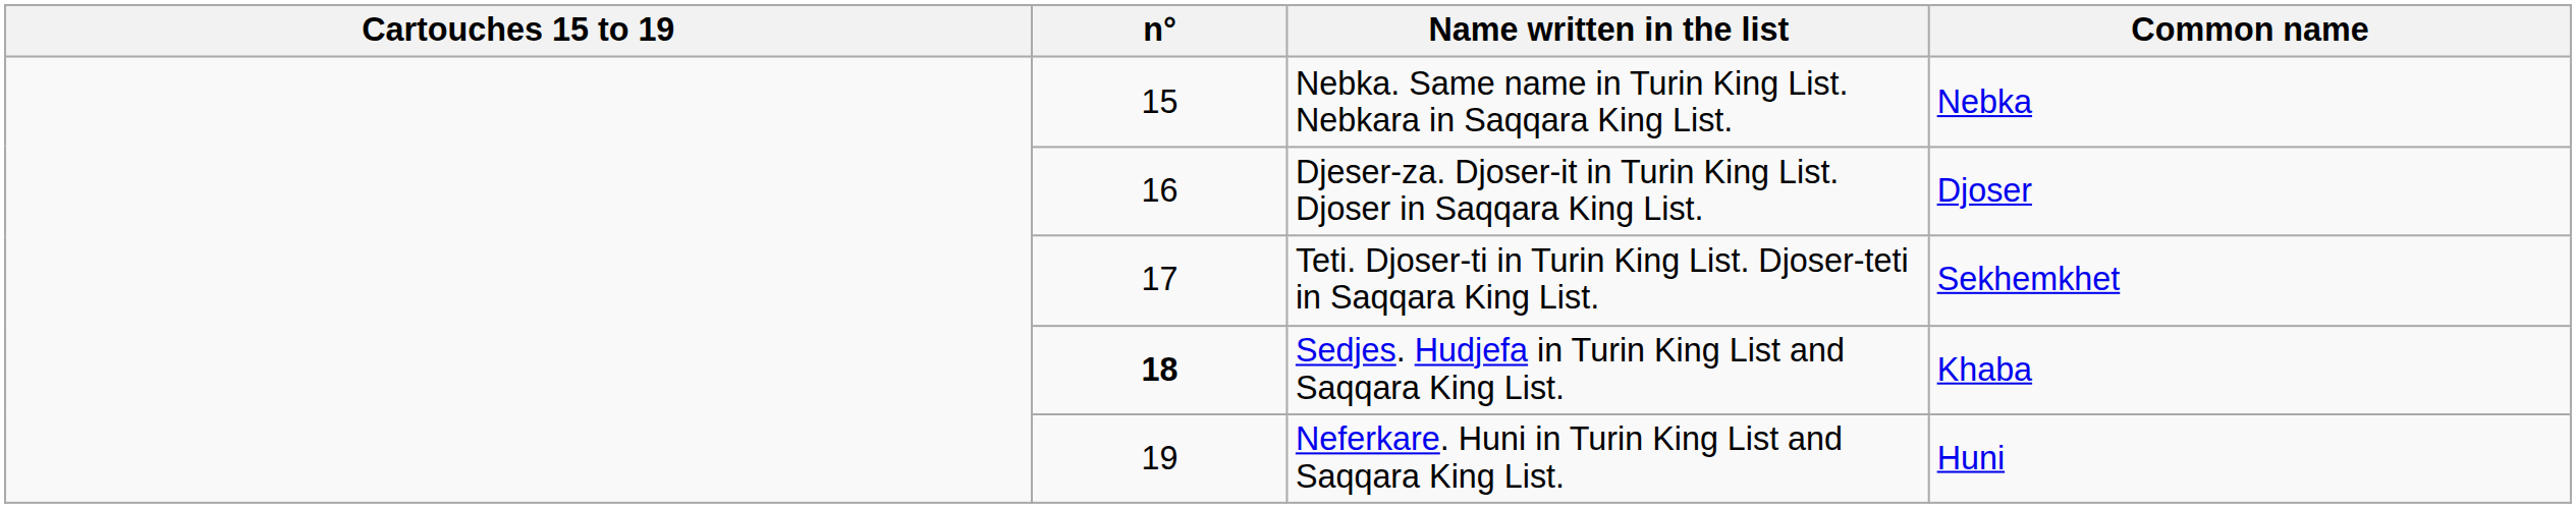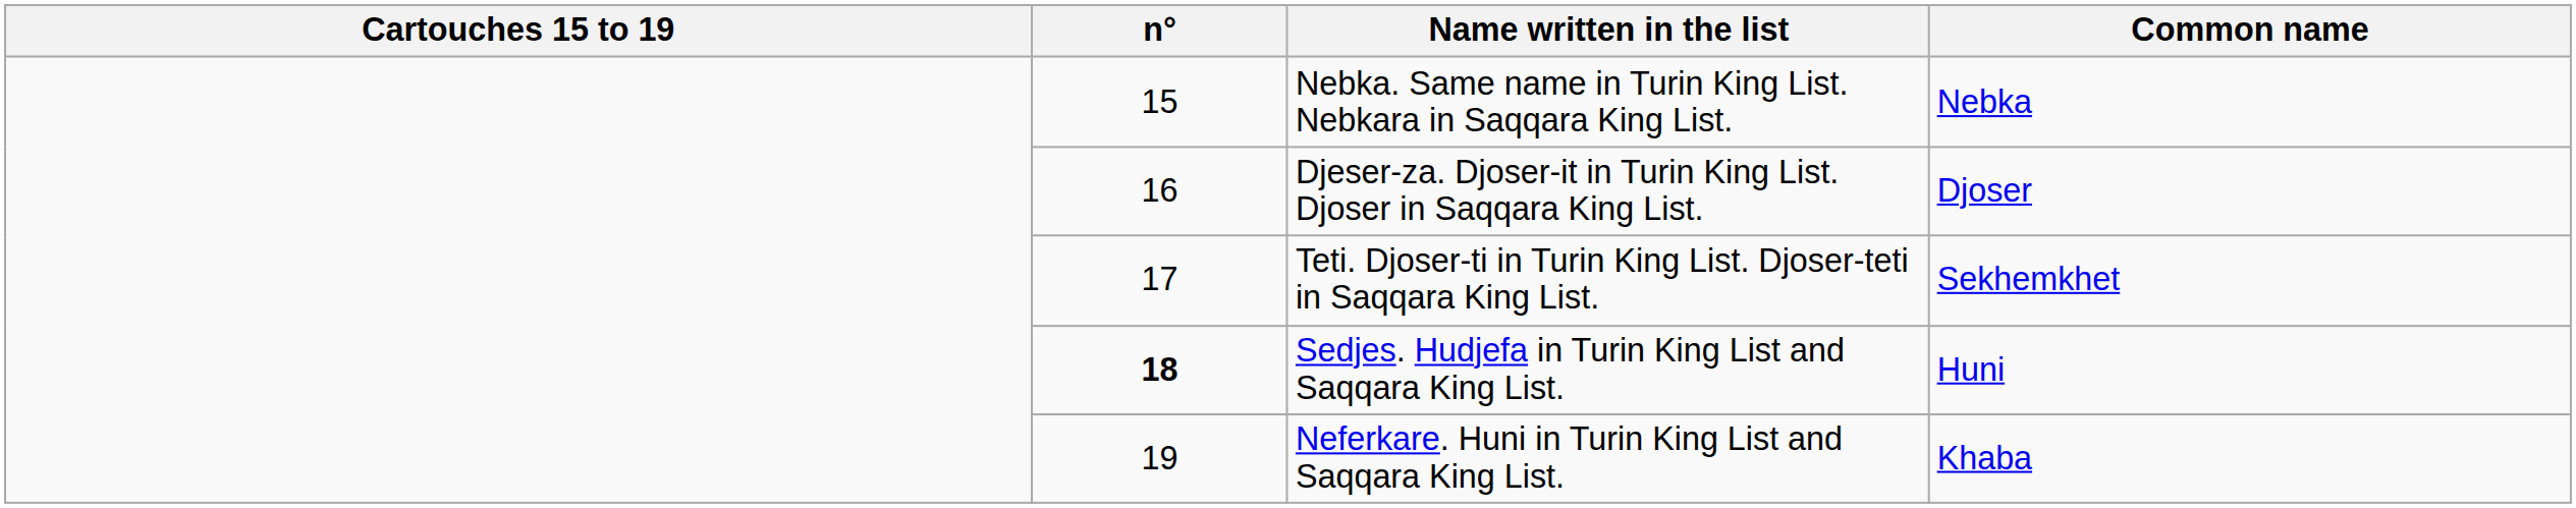Sedjes. Hudjefa in Turin King List and Saqqara King List. | Common name: Khaba -> Huni
Neferkare. Huni in Turin King List and Saqqara King List. | Common name: Huni -> Khaba
